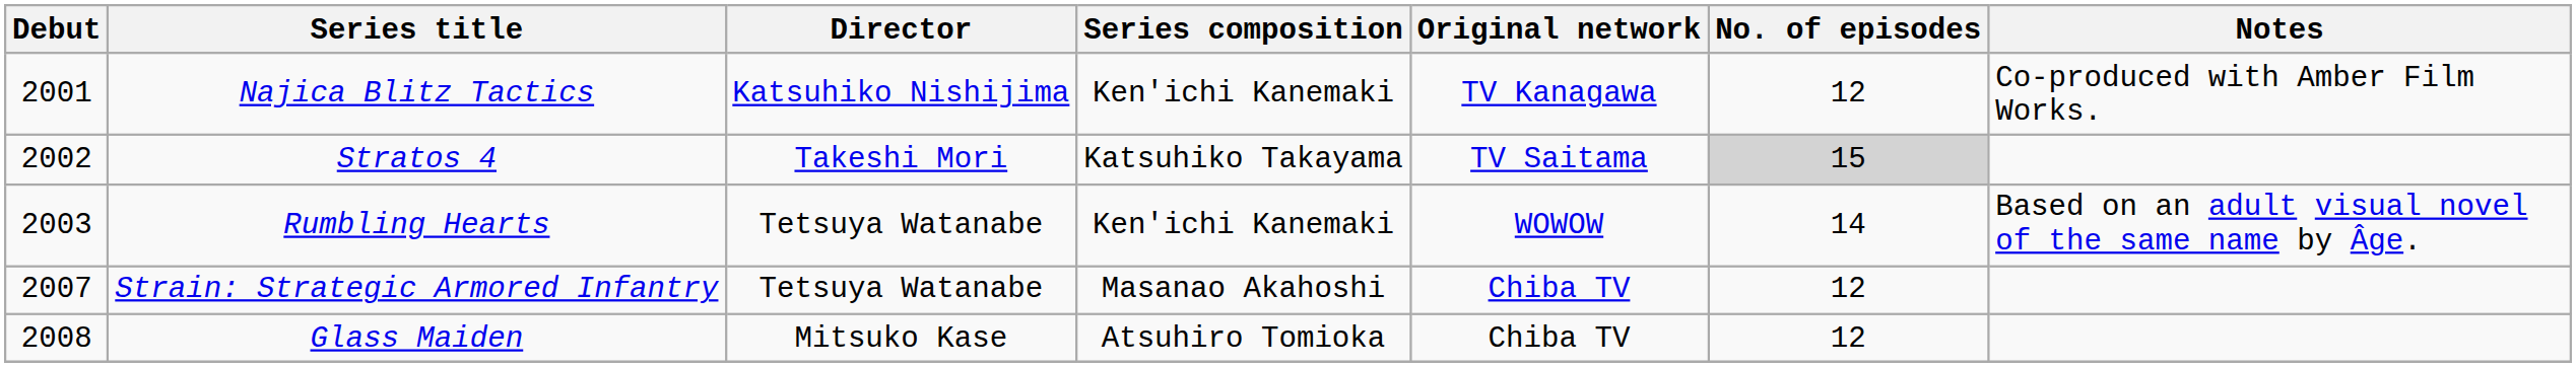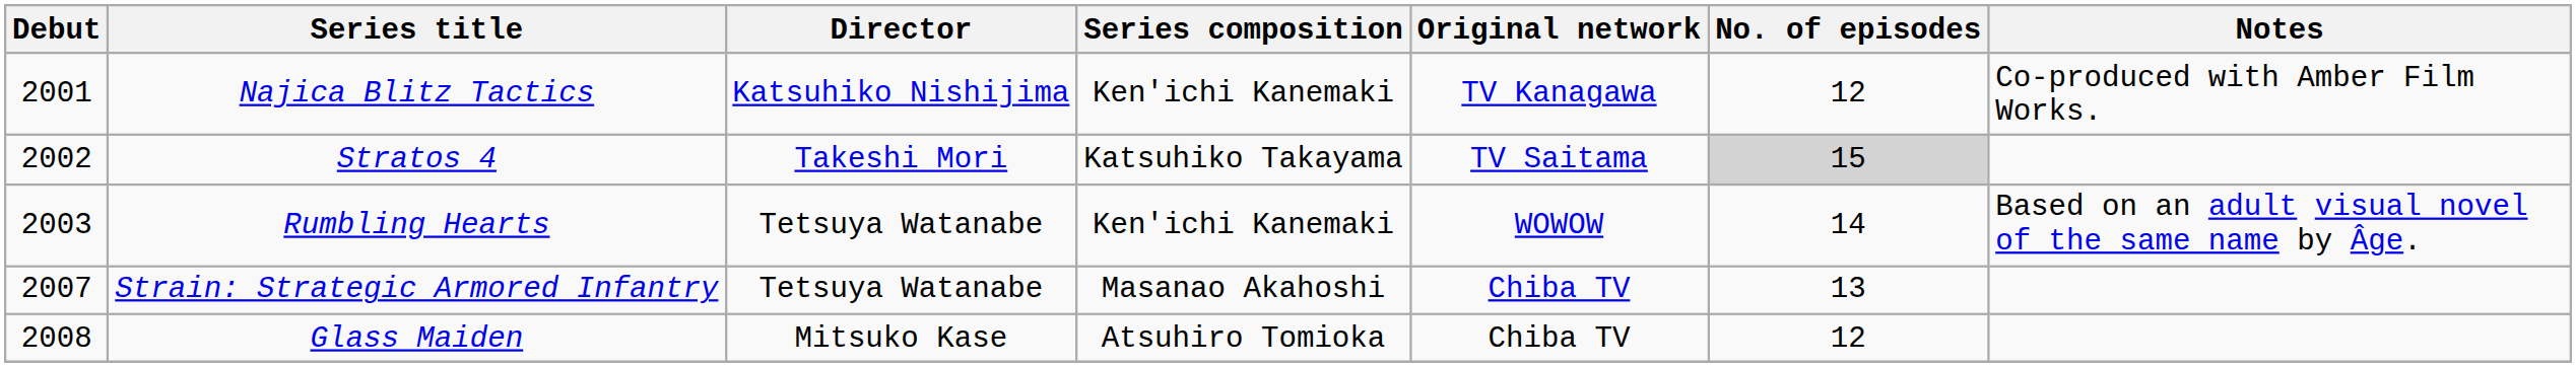Strain: Strategic Armored Infantry | No. of episodes: 12 -> 13
